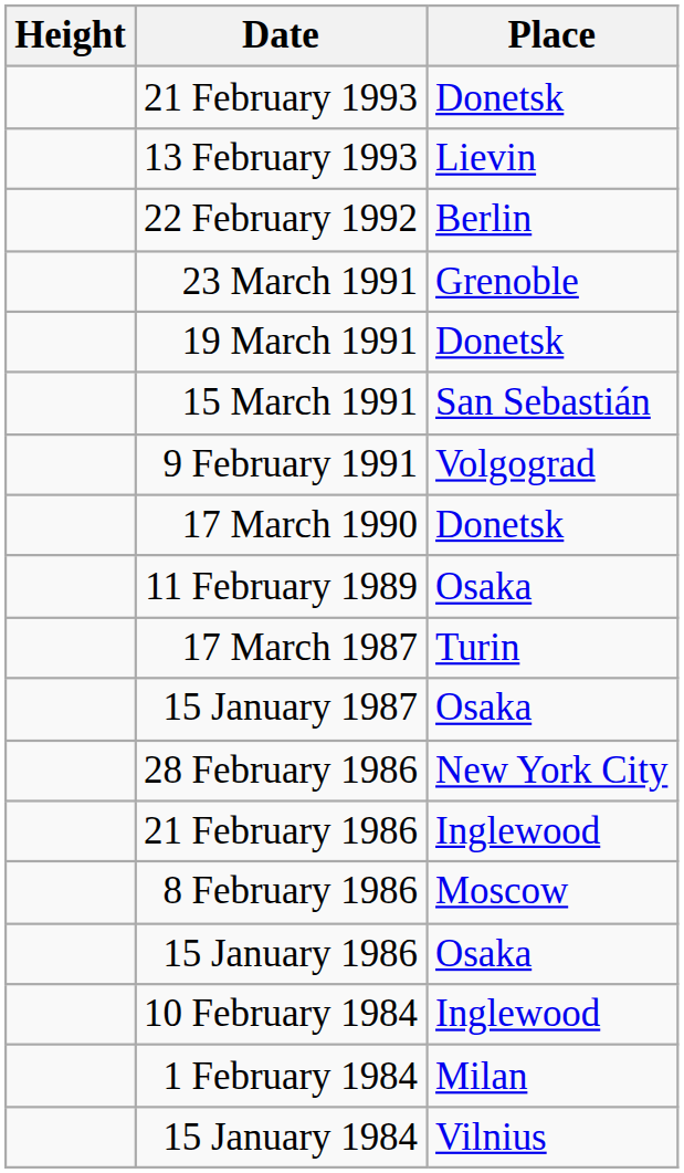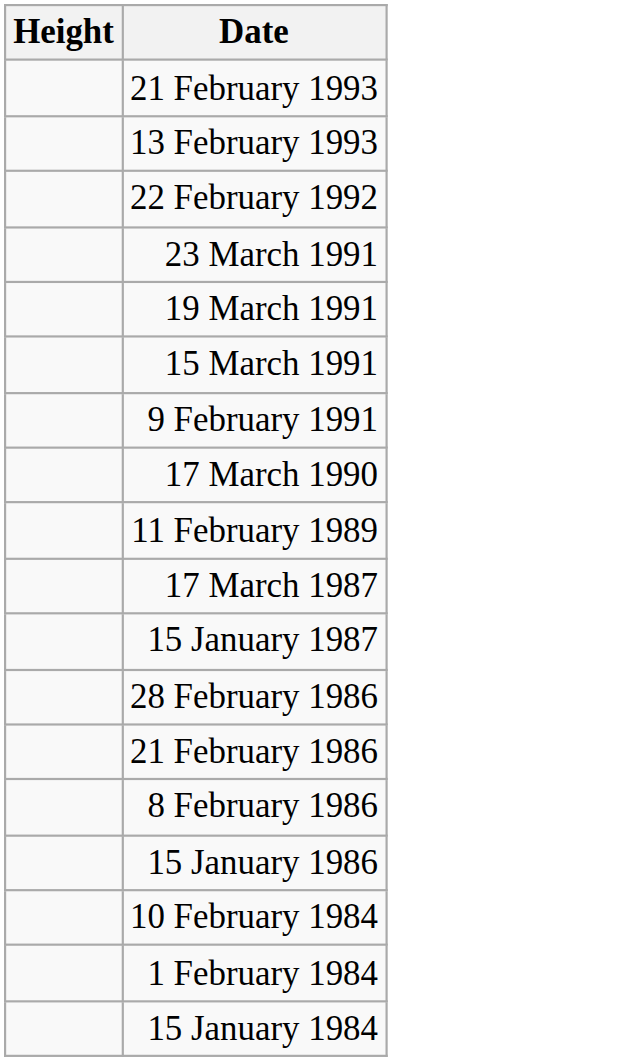- column: Place | Donetsk | Lievin | Berlin | Grenoble | Donetsk | San Sebastián | Volgograd | Donetsk | Osaka | Turin | Osaka | New York City | Inglewood | Moscow | Osaka | Inglewood | Milan | Vilnius
